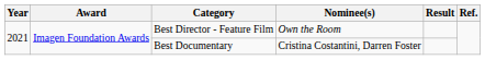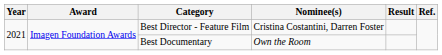Best Director - Feature Film | Nominee(s): Own the Room -> Cristina Costantini, Darren Foster
Best Documentary | Nominee(s): Cristina Costantini, Darren Foster -> Own the Room
